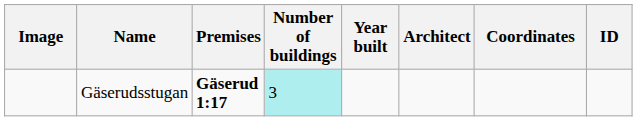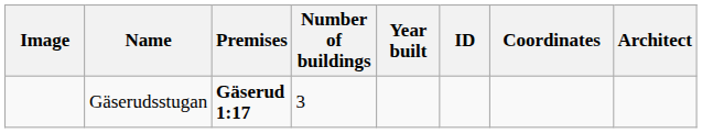columns swapped: Architect <-> ID
Gäserudsstugan | Number of buildings: paleturquoise background -> no background
